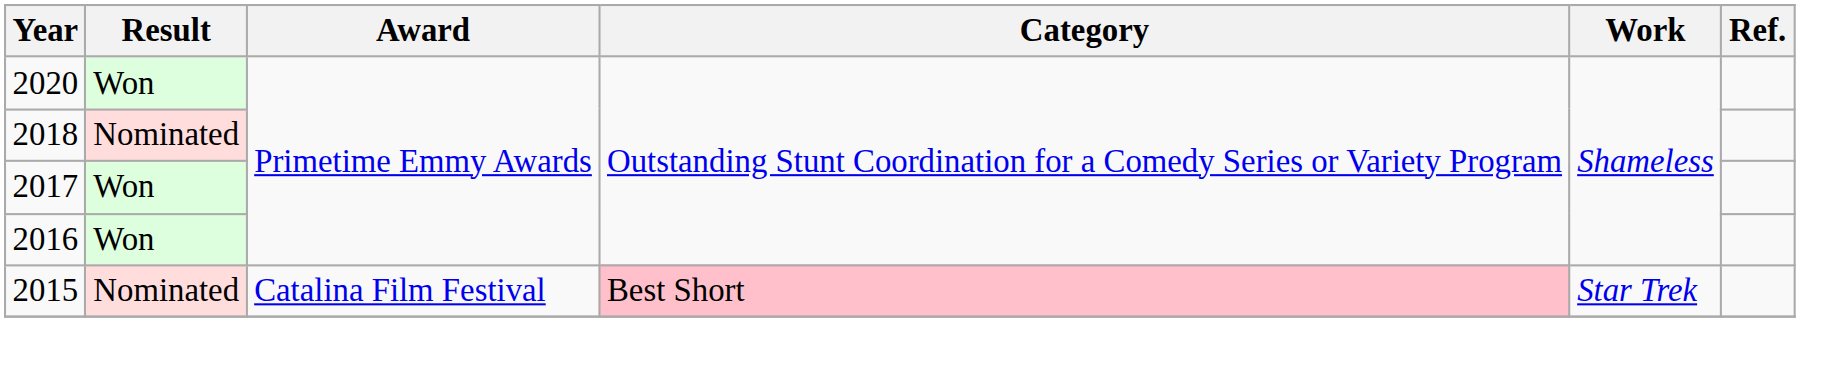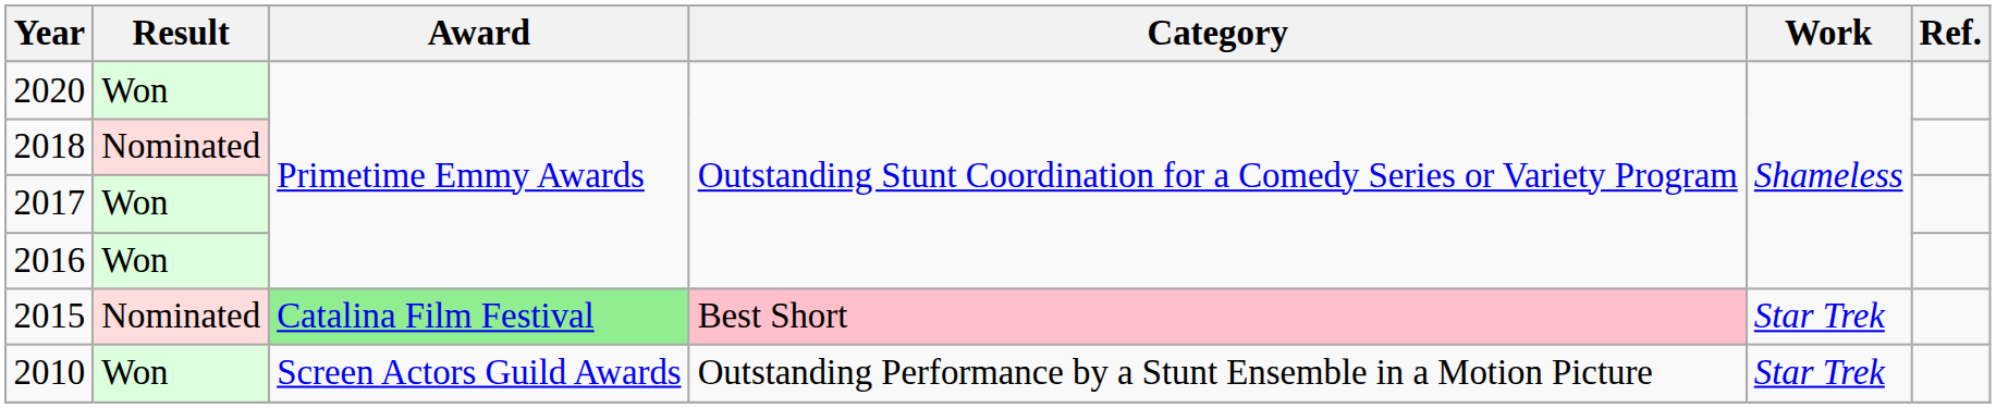2015 | Award: no background -> lightgreen background
+ row: 2010 | Won | Screen Actors Guild Awards | Outstanding Performance by a Stunt Ensemble in a Motion Picture | Star Trek
